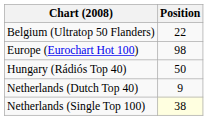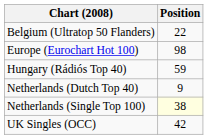Hungary (Rádiós Top 40) | Position: 50 -> 59
+ row: UK Singles (OCC) | 42
